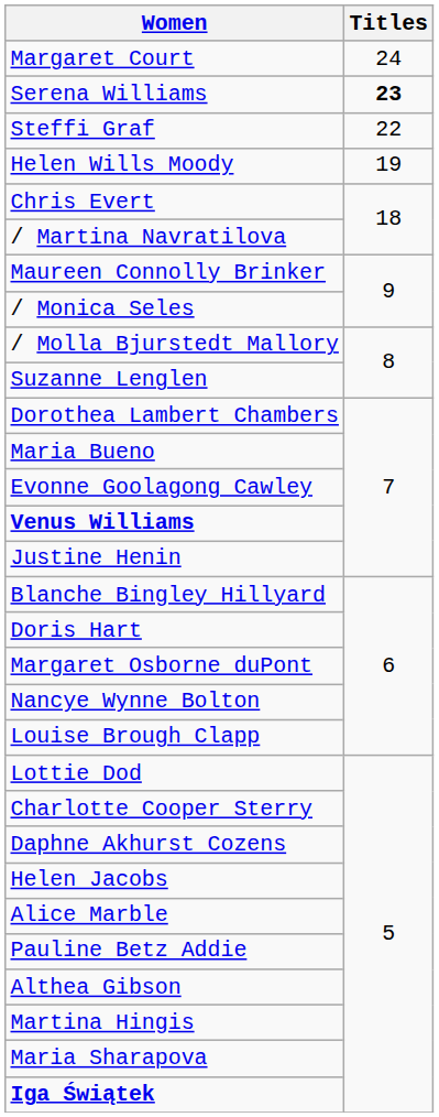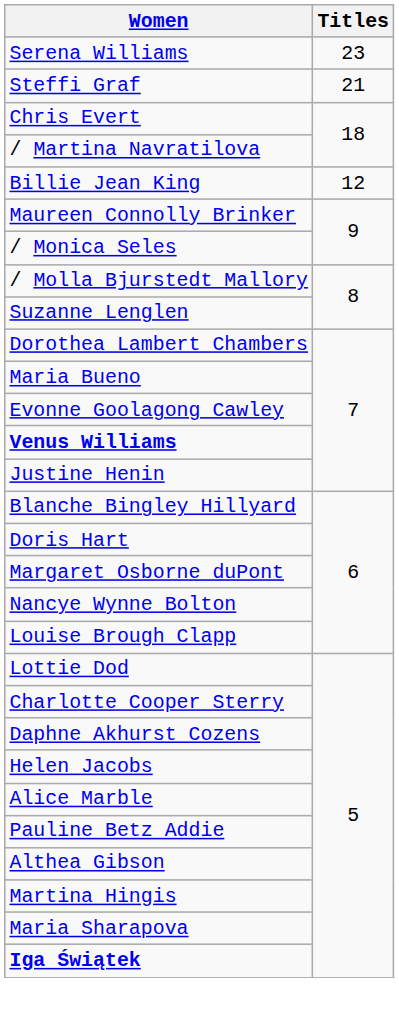- row: Margaret Court | 24
Serena Williams | Titles: bold -> normal
Steffi Graf | Titles: 22 -> 21
- row: Helen Wills Moody | 19
+ row: Billie Jean King | 12
